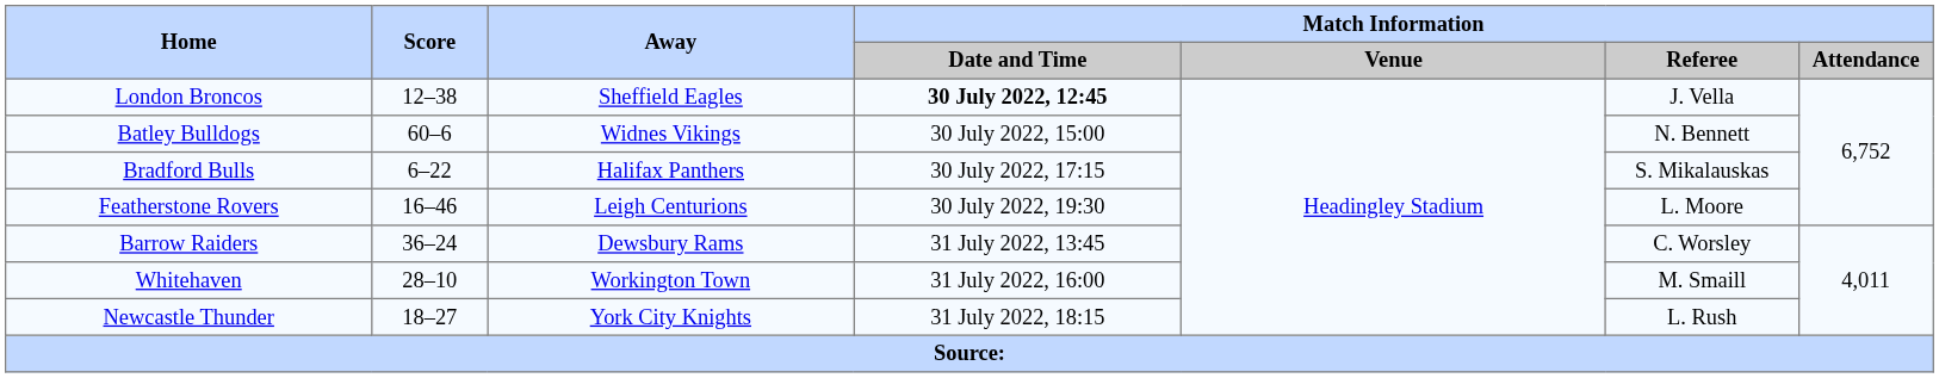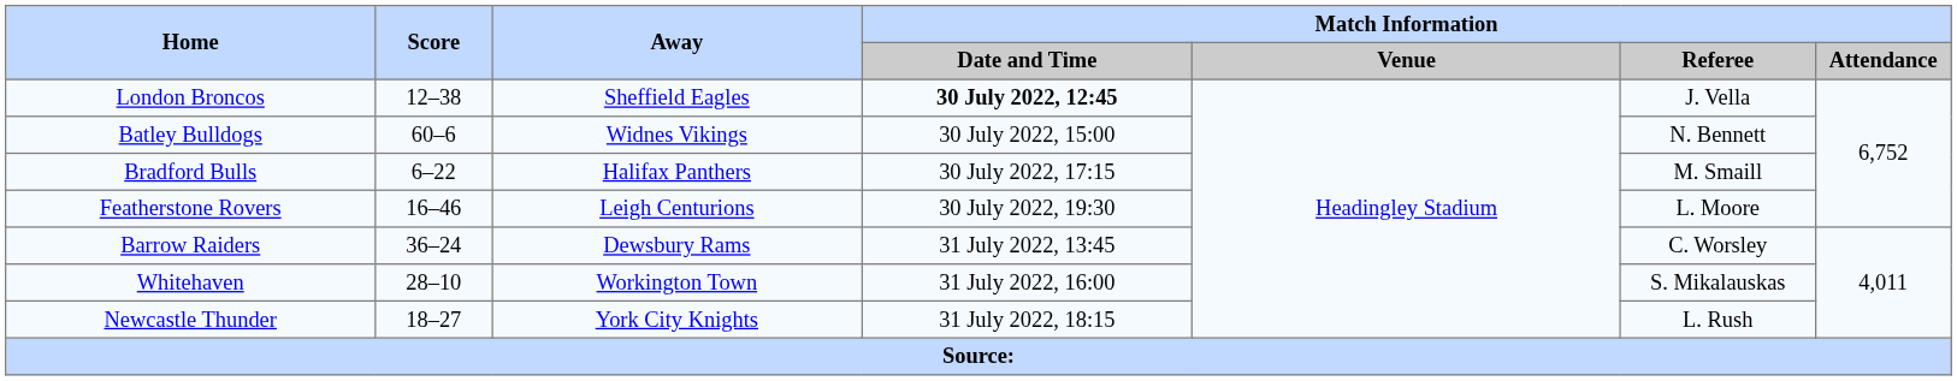Bradford Bulls | Match Information / Referee: S. Mikalauskas -> M. Smaill
Whitehaven | Match Information / Referee: M. Smaill -> S. Mikalauskas
